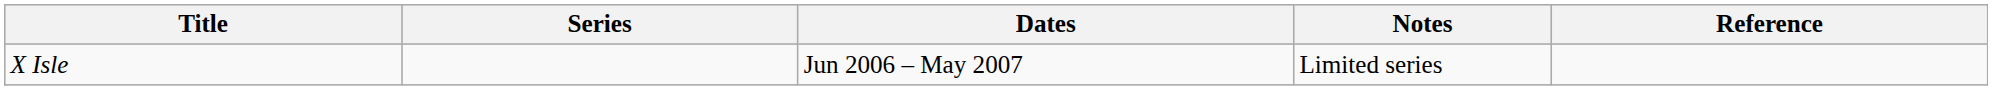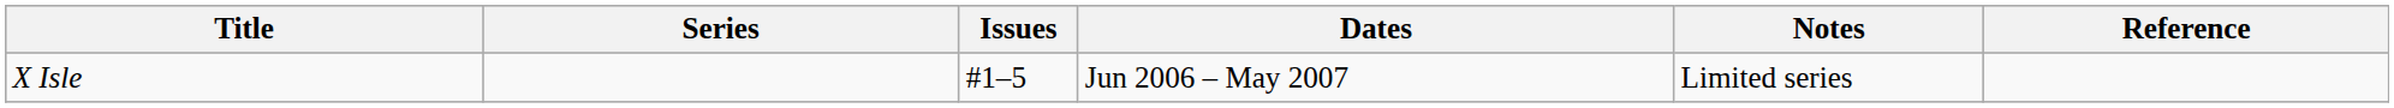+ column: Issues | #1–5
